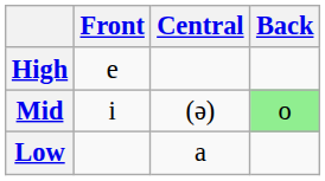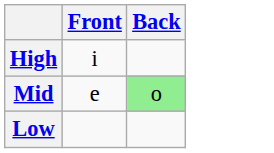- column: Central | (ə) | a
High | Front: e -> i
Mid | Front: i -> e
